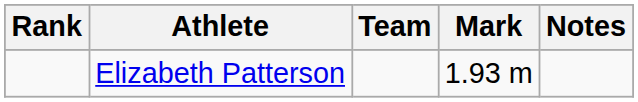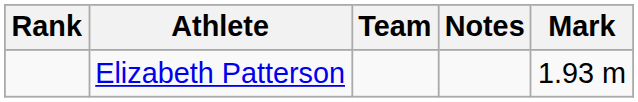columns swapped: Mark <-> Notes
